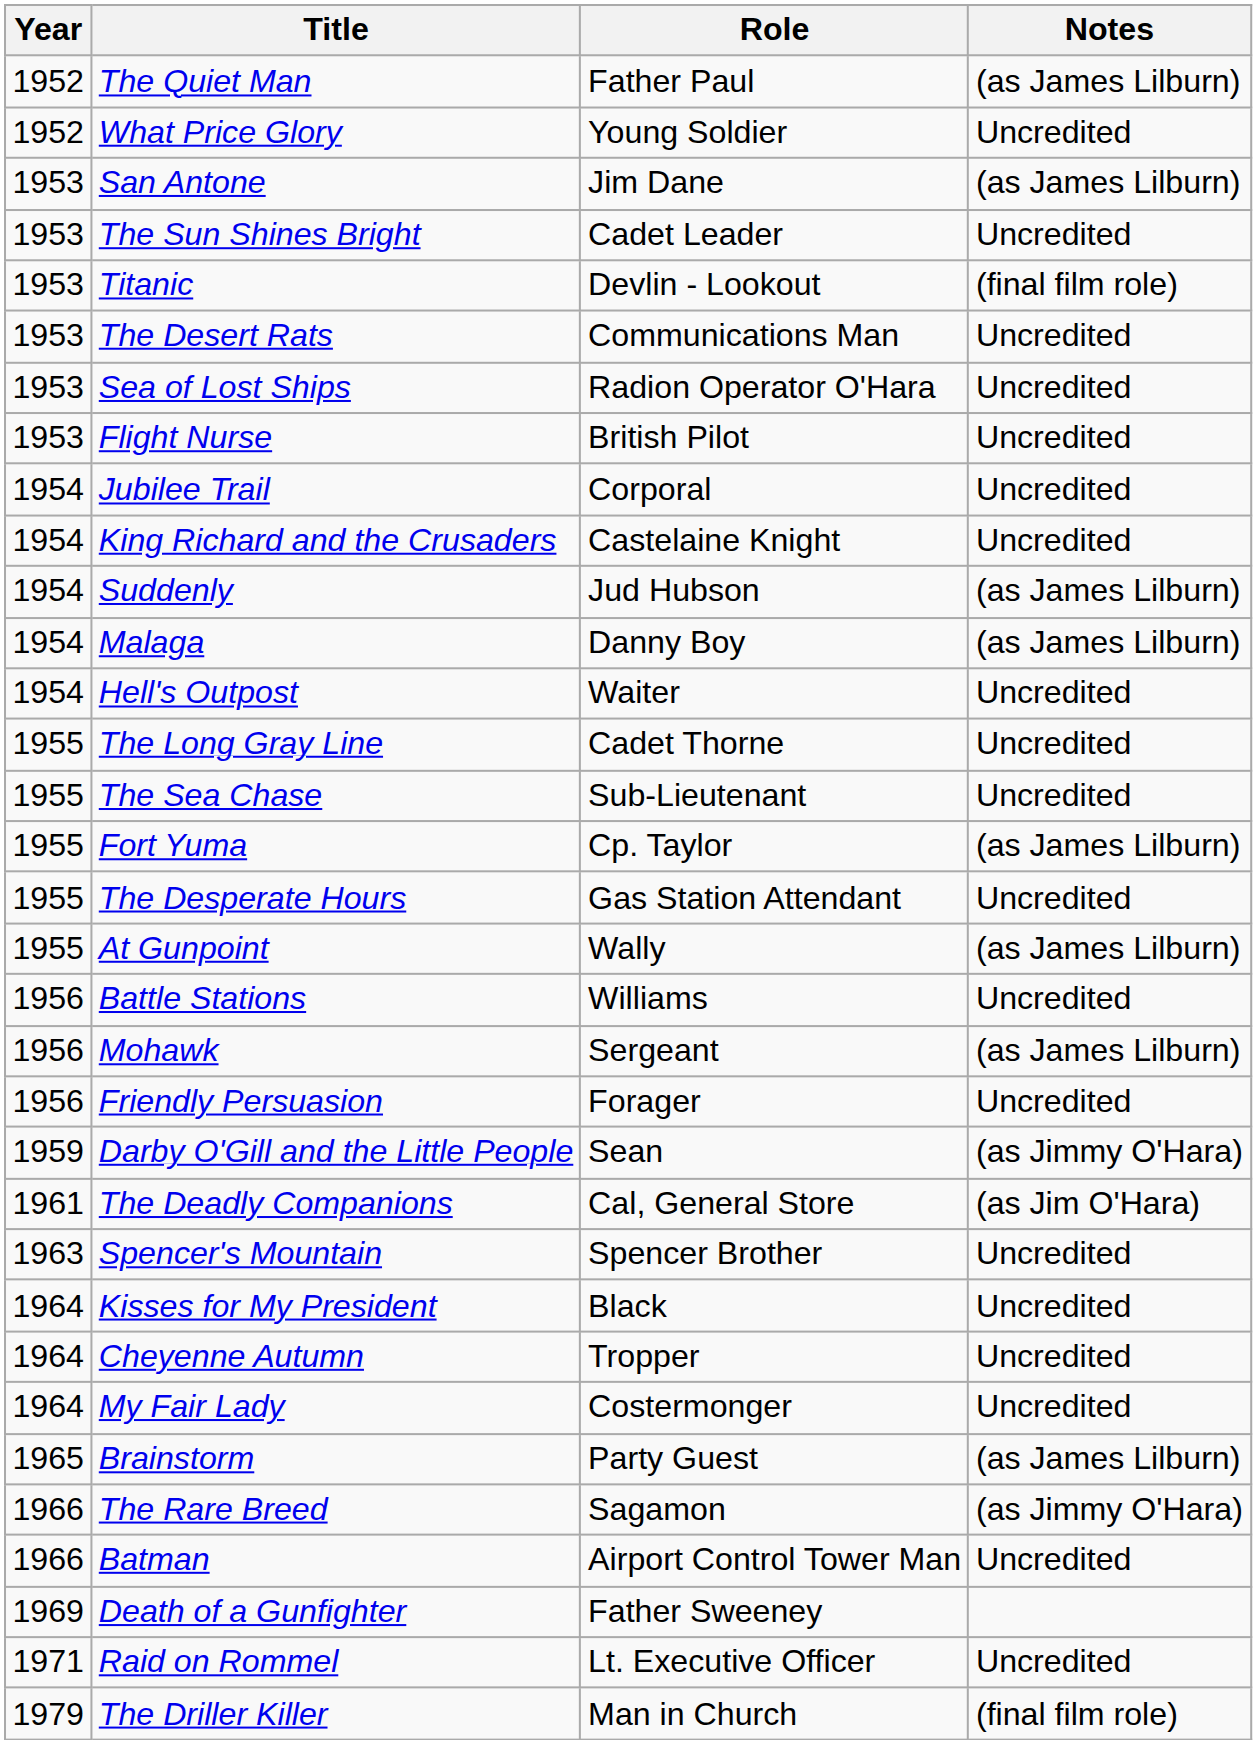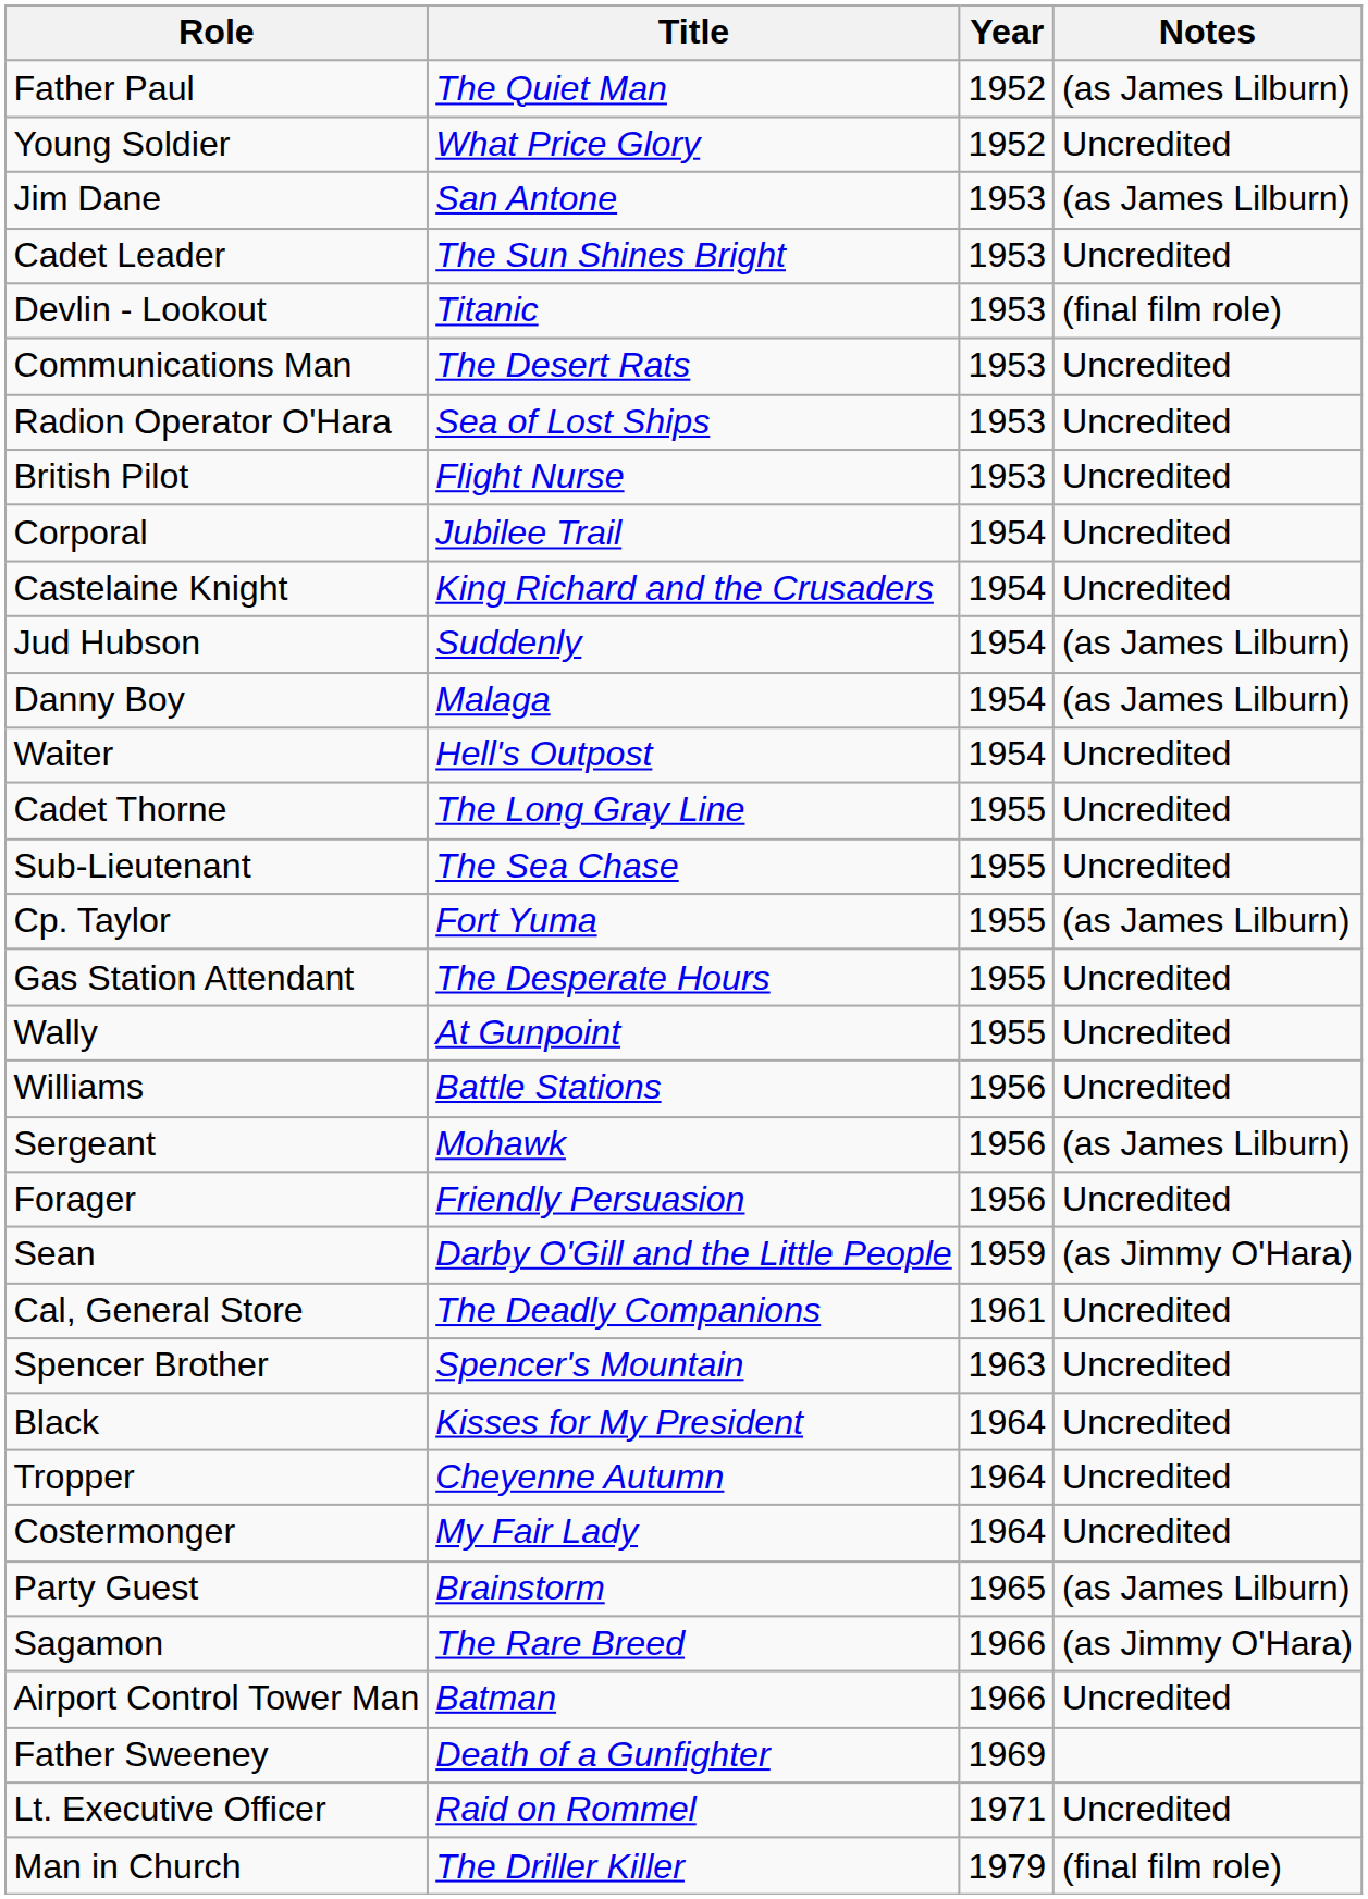columns swapped: Year <-> Role
At Gunpoint | Notes: (as James Lilburn) -> Uncredited
The Deadly Companions | Notes: (as Jim O'Hara) -> Uncredited
